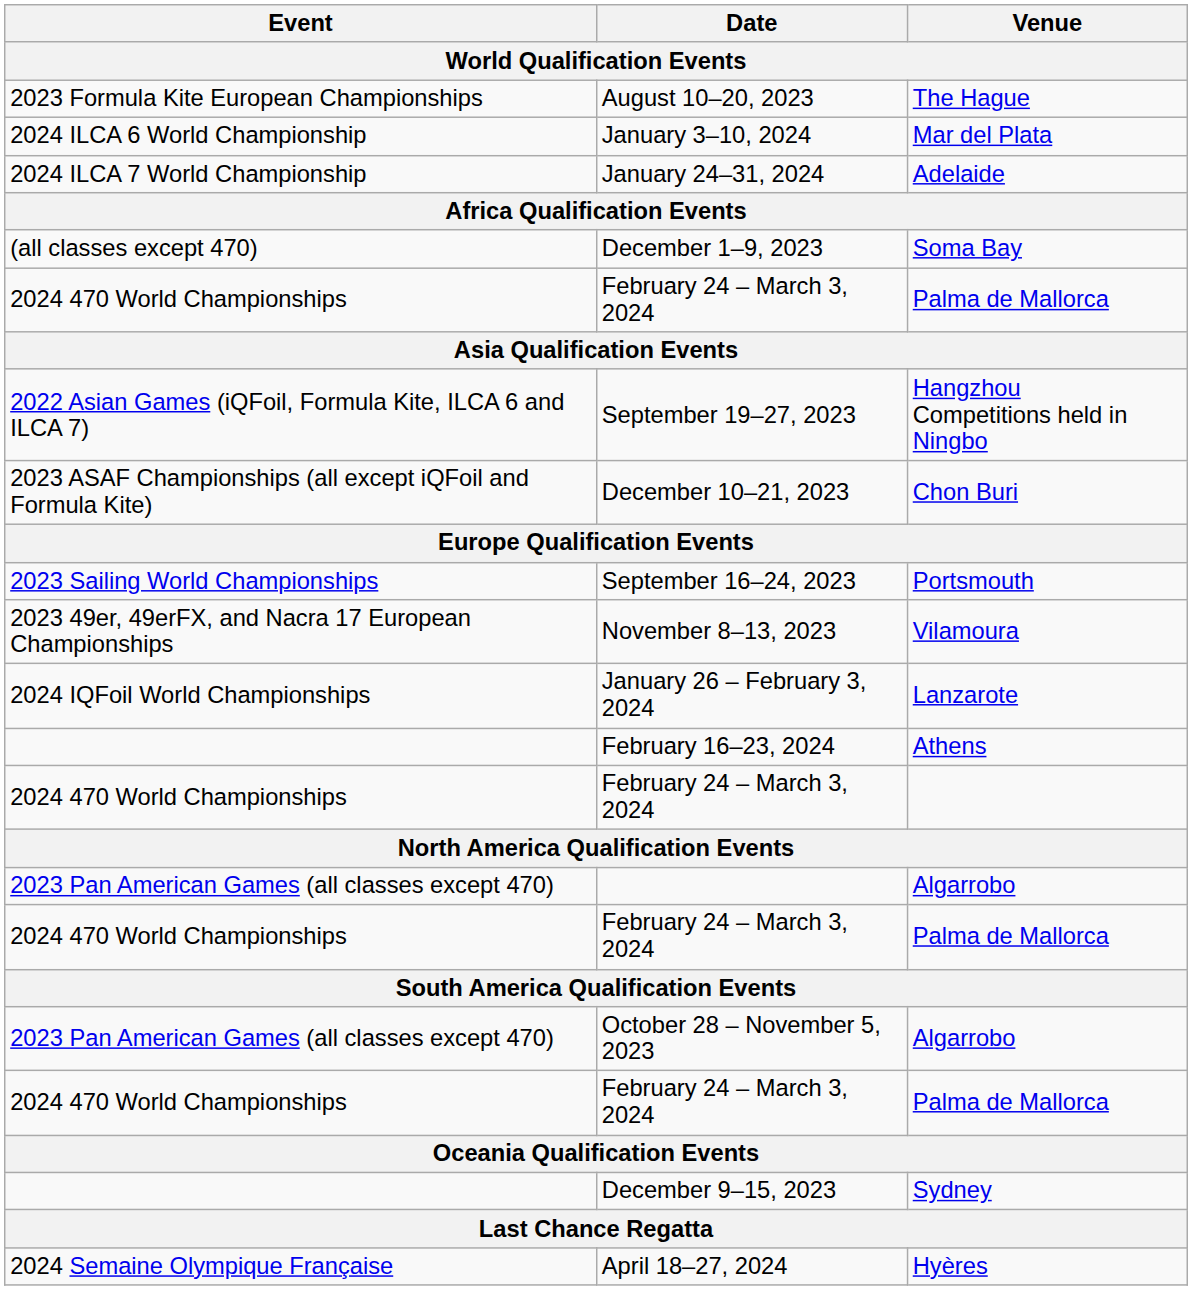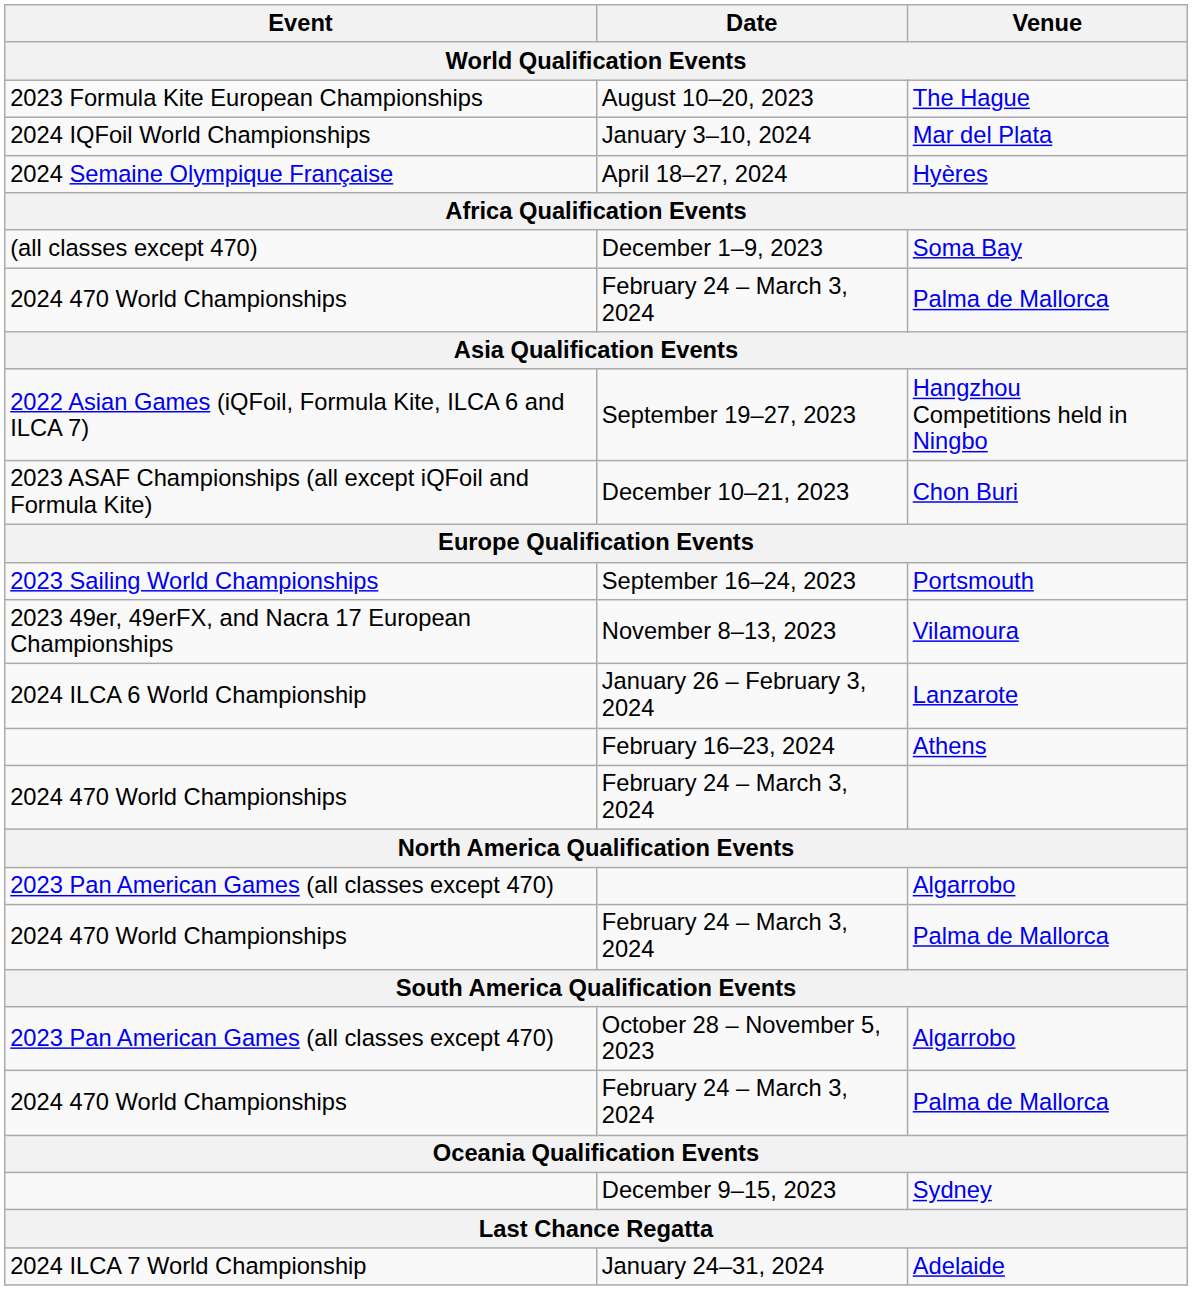January 3–10, 2024 | Event: 2024 ILCA 6 World Championship -> 2024 IQFoil World Championships
rows swapped: January 24–31, 2024 <-> April 18–27, 2024
January 26 – February 3, 2024 | Event: 2024 IQFoil World Championships -> 2024 ILCA 6 World Championship
